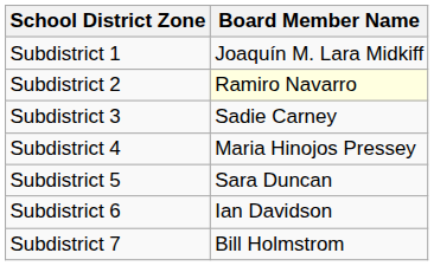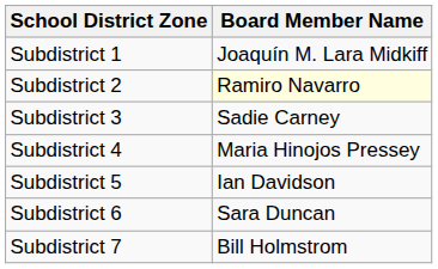Subdistrict 5 | Board Member Name: Sara Duncan -> Ian Davidson
Subdistrict 6 | Board Member Name: Ian Davidson -> Sara Duncan
